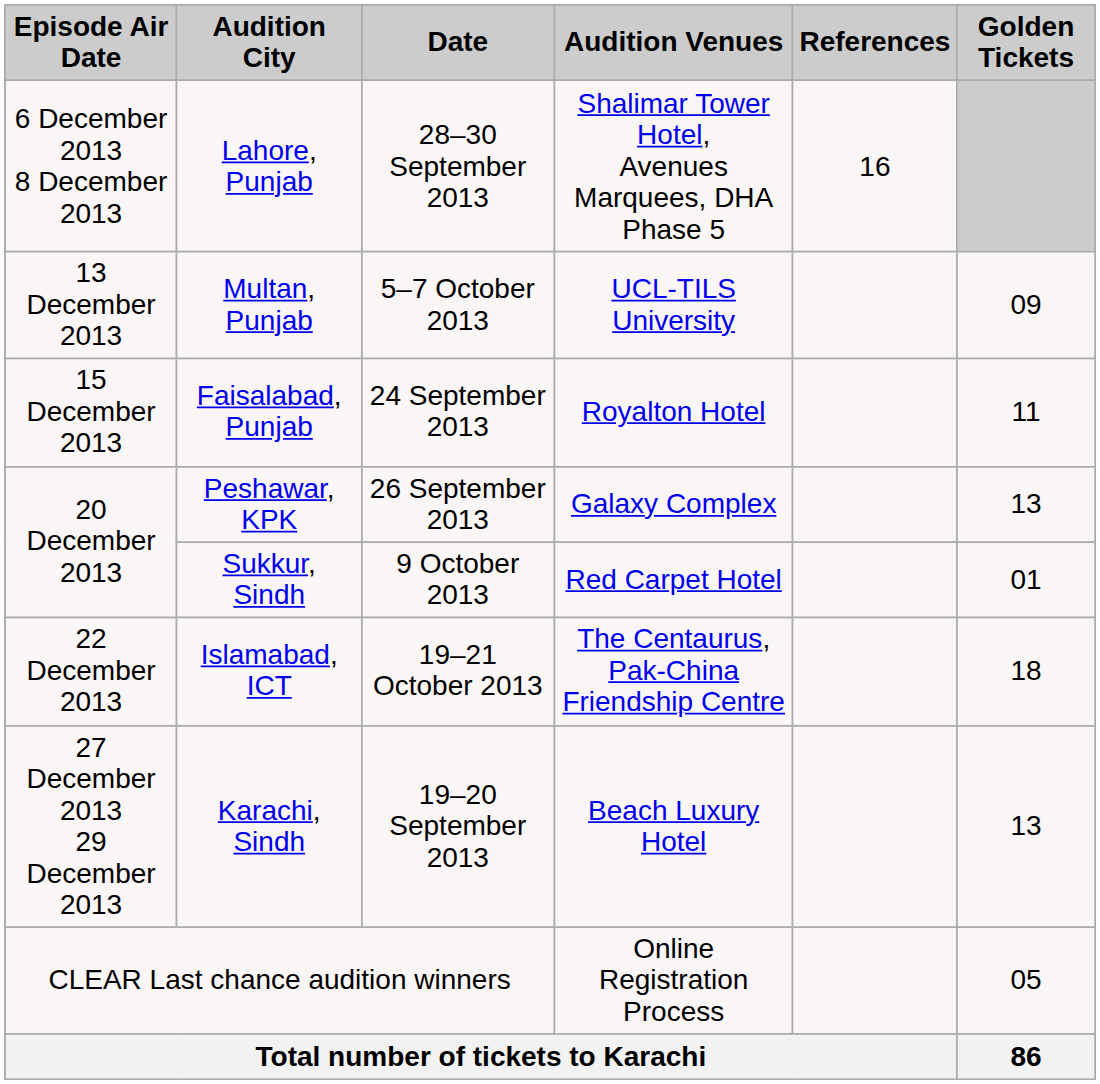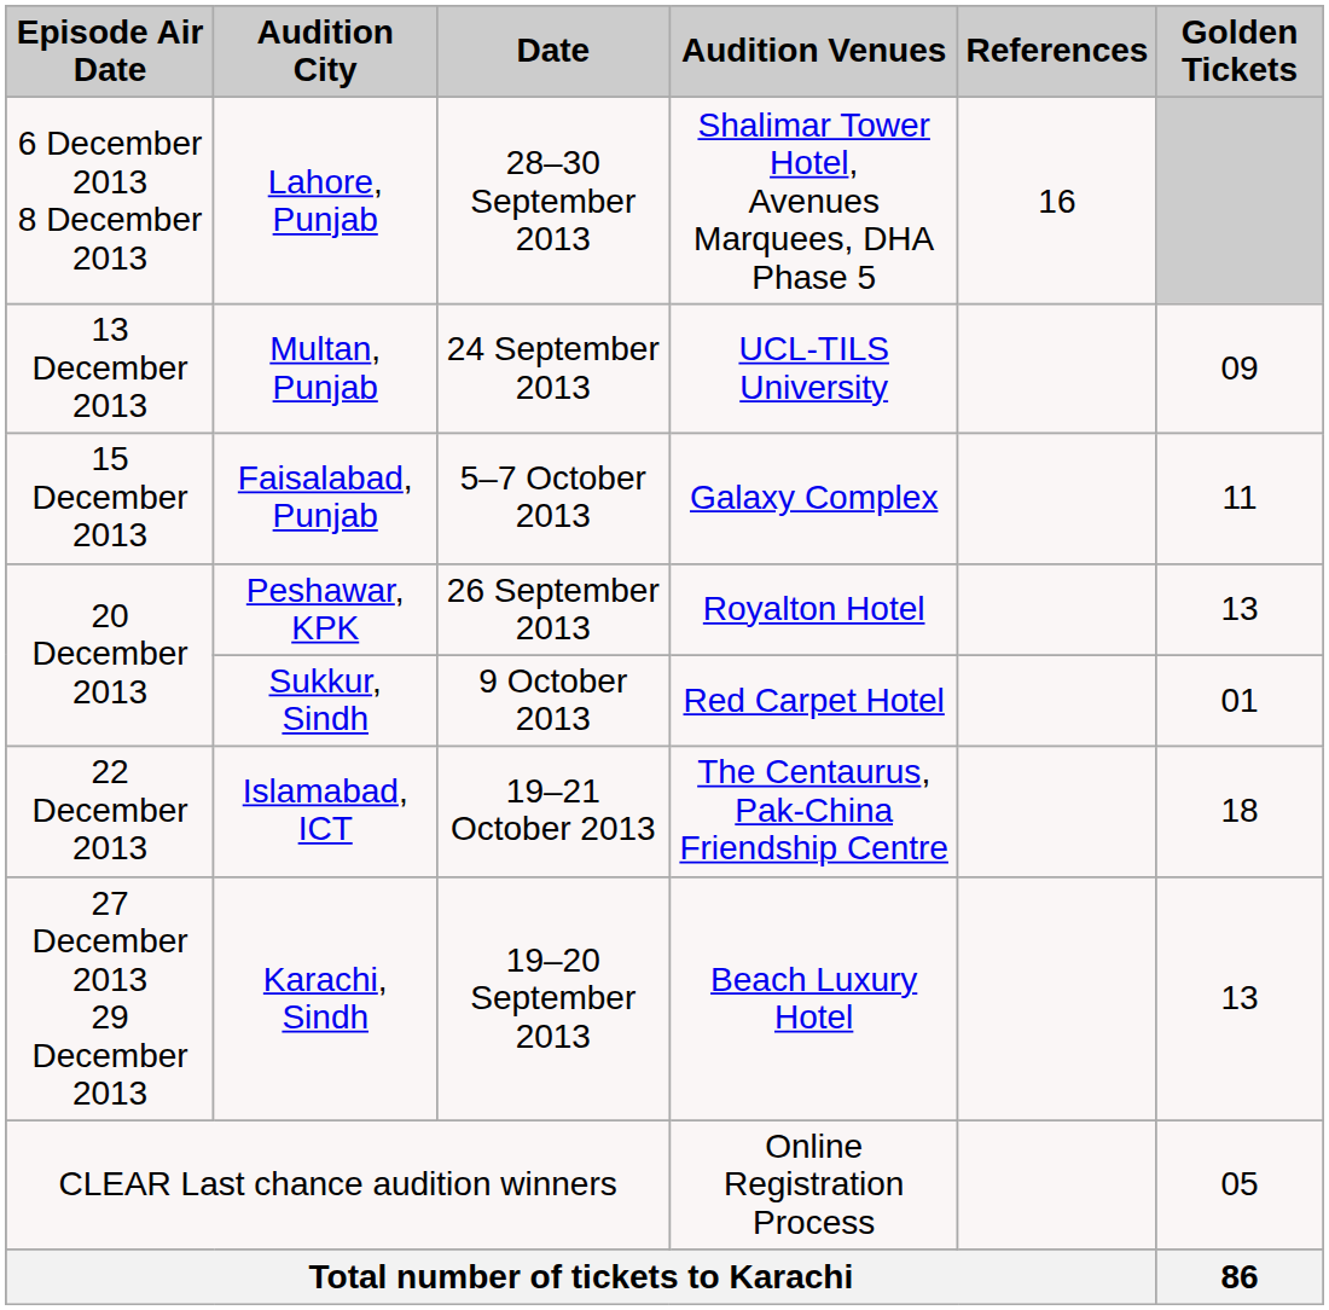Multan, Punjab | Date: 5–7 October 2013 -> 24 September 2013
Faisalabad, Punjab | Date: 24 September 2013 -> 5–7 October 2013
Faisalabad, Punjab | Audition Venues: Royalton Hotel -> Galaxy Complex
Peshawar, KPK | Audition Venues: Galaxy Complex -> Royalton Hotel
